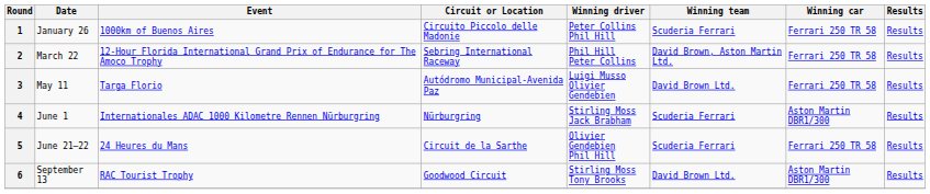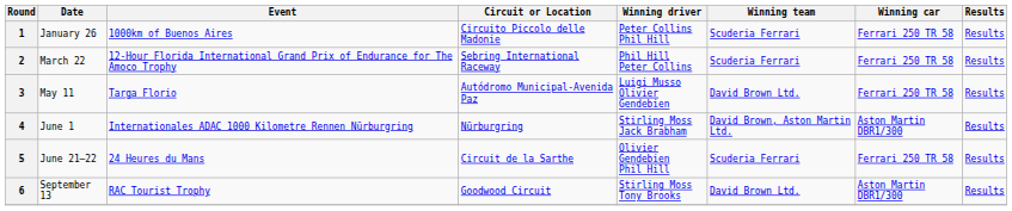2 | Winning team: David Brown, Aston Martin Ltd. -> Scuderia Ferrari
4 | Winning team: Scuderia Ferrari -> David Brown, Aston Martin Ltd.
